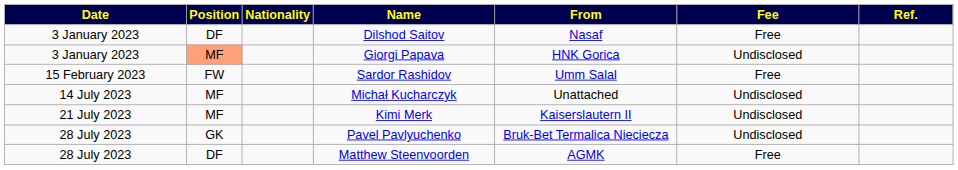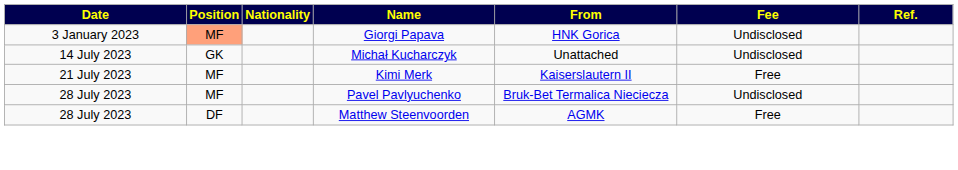- row: 3 January 2023 | DF | Dilshod Saitov | Nasaf | Free
- row: 15 February 2023 | FW | Sardor Rashidov | Umm Salal | Free
Michał Kucharczyk | Position: MF -> GK
Kimi Merk | Fee: Undisclosed -> Free
Pavel Pavlyuchenko | Position: GK -> MF
